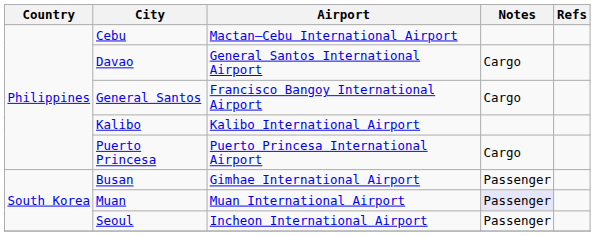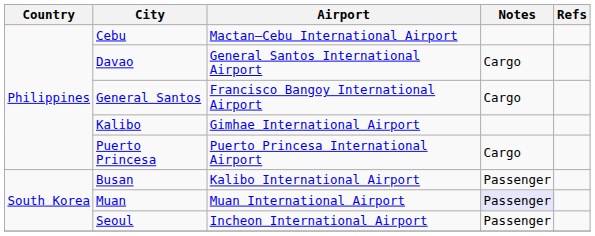Kalibo | Airport: Kalibo International Airport -> Gimhae International Airport
Busan | Airport: Gimhae International Airport -> Kalibo International Airport
